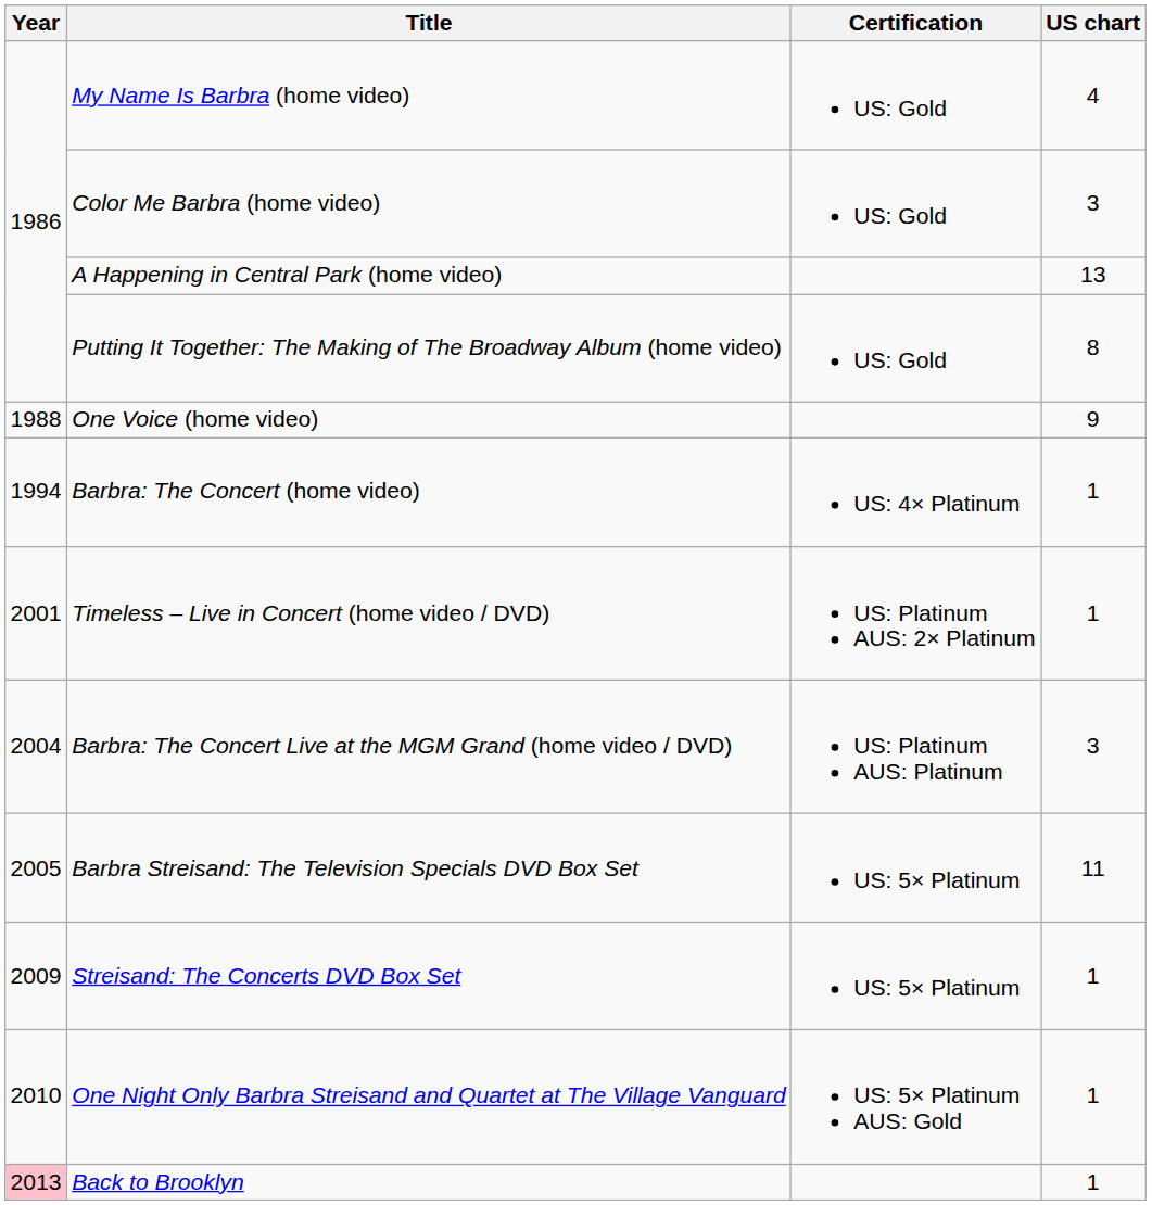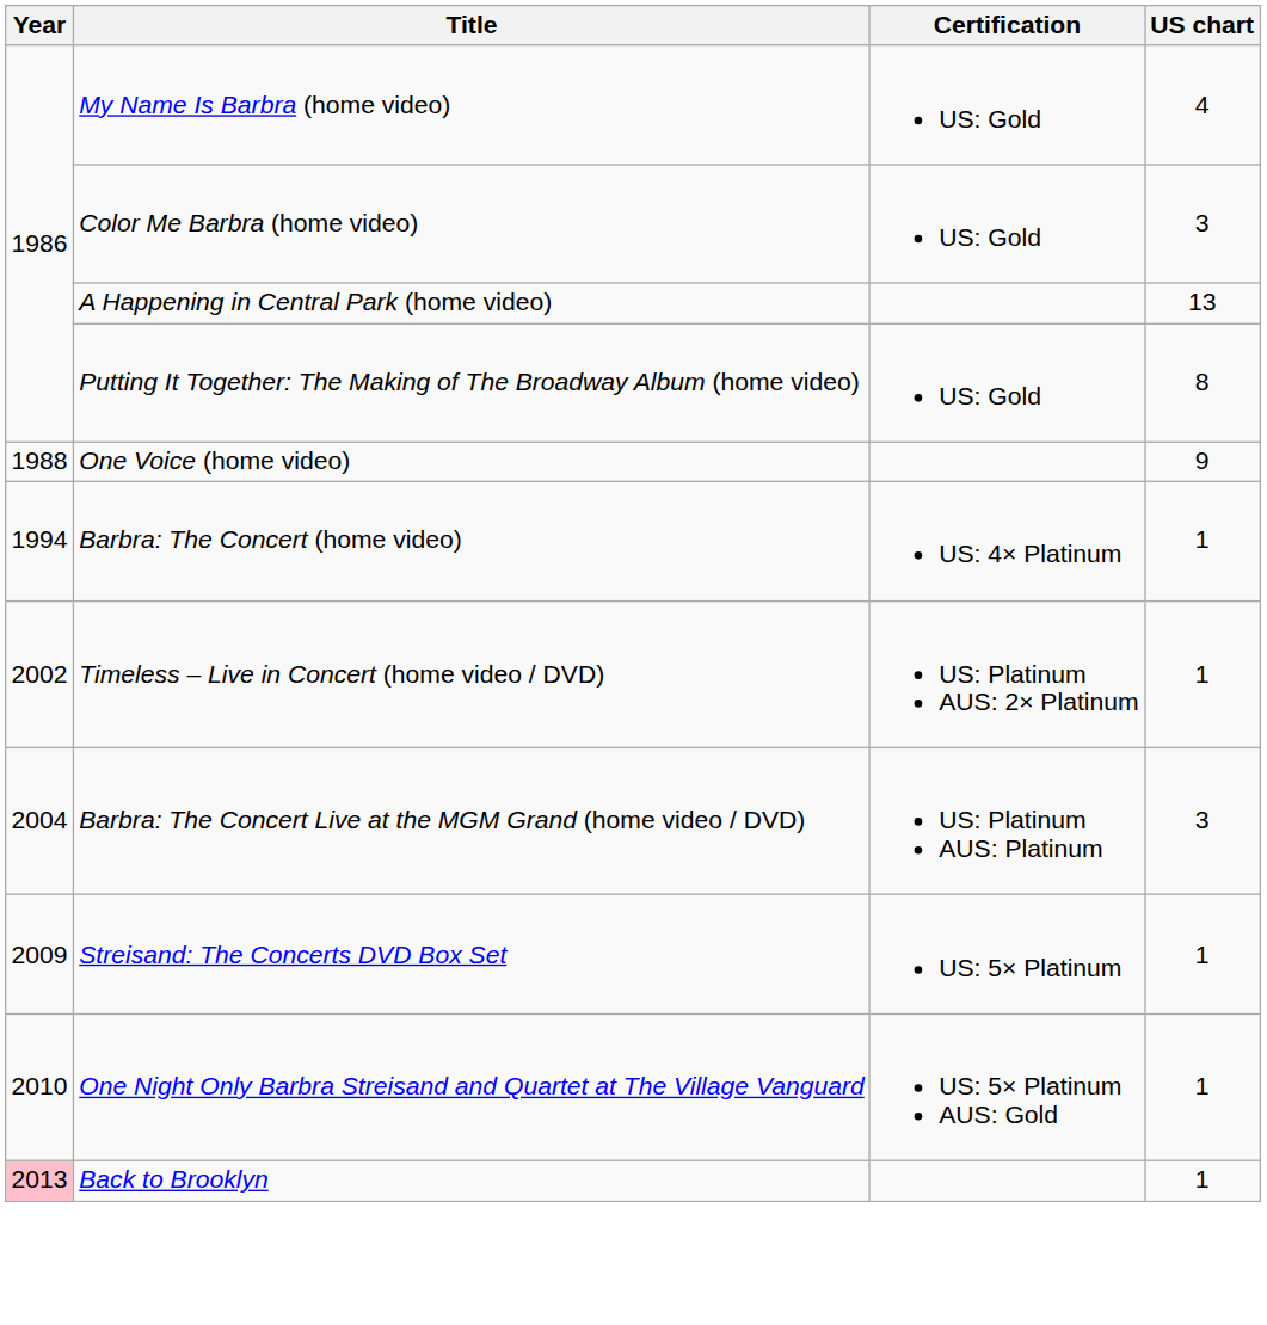Timeless – Live in Concert (home video / DVD) | Year: 2001 -> 2002
- row: 2005 | Barbra Streisand: The Television Specials DVD Box Set | US: 5× Platinum | 11
